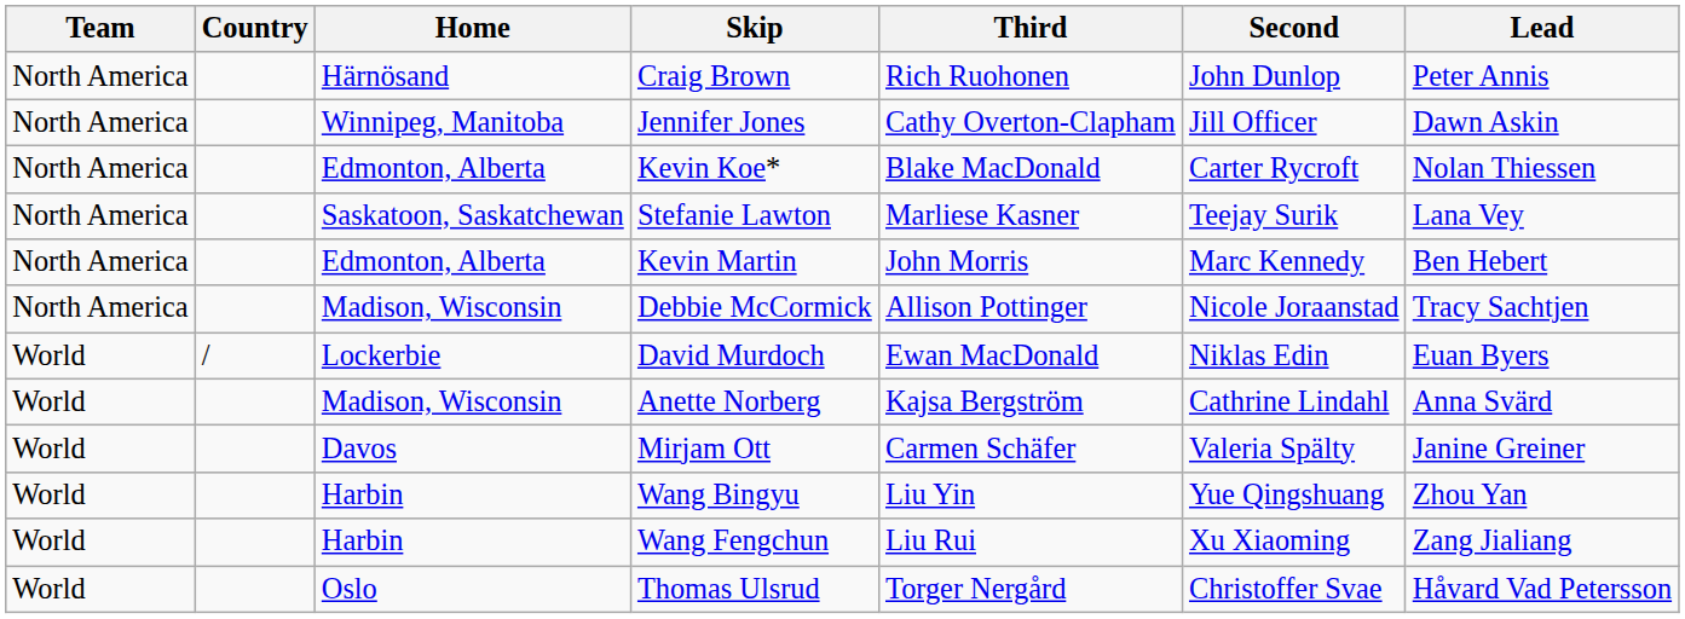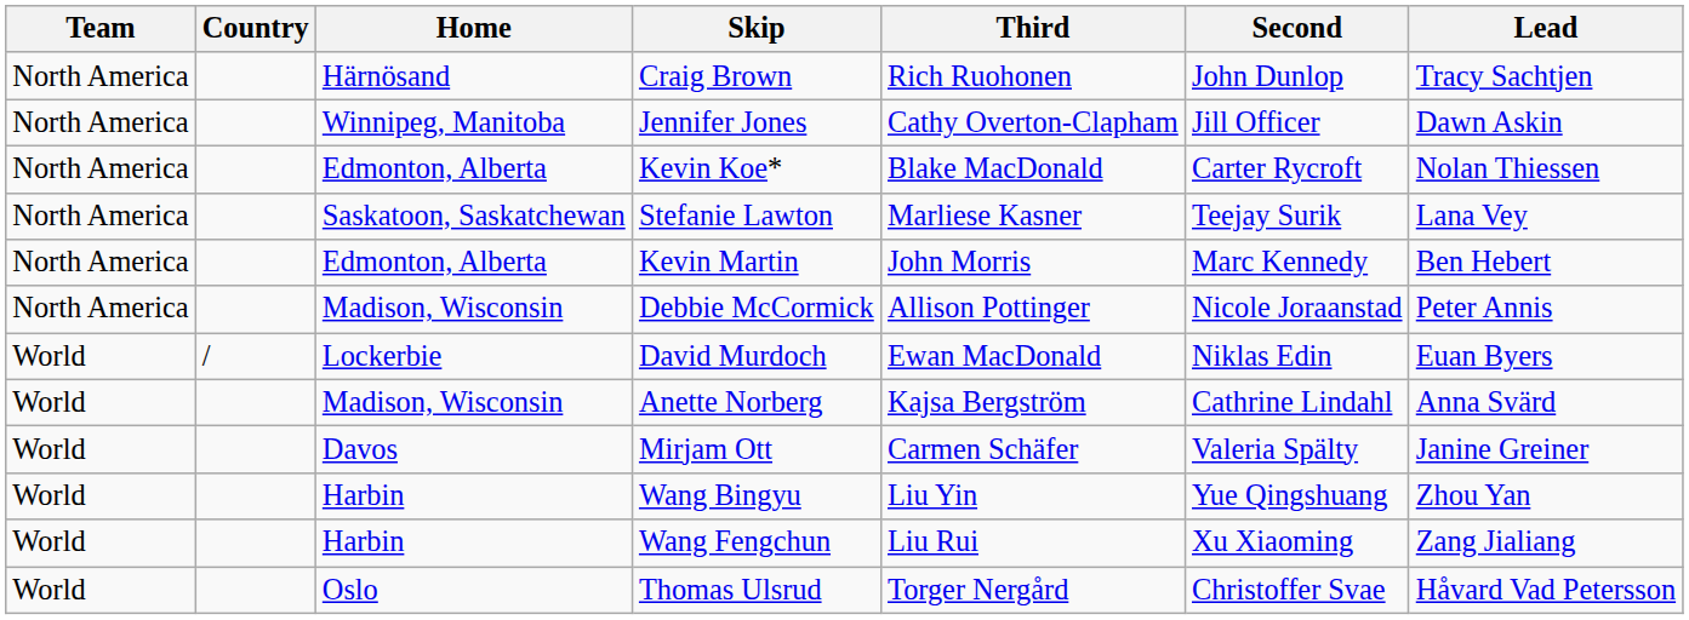Craig Brown | Lead: Peter Annis -> Tracy Sachtjen
Debbie McCormick | Lead: Tracy Sachtjen -> Peter Annis
